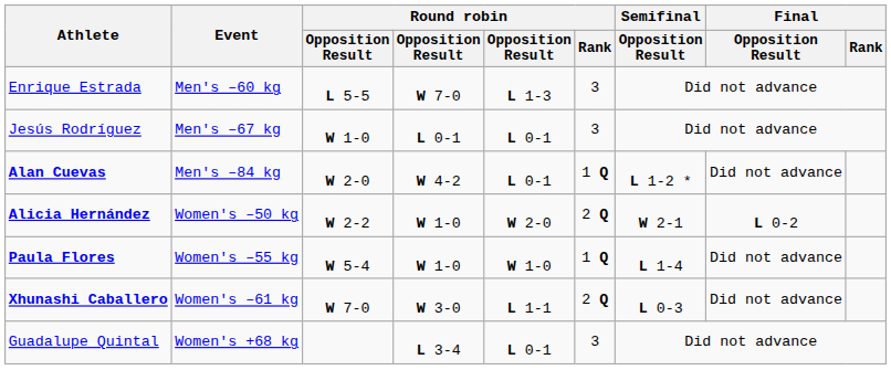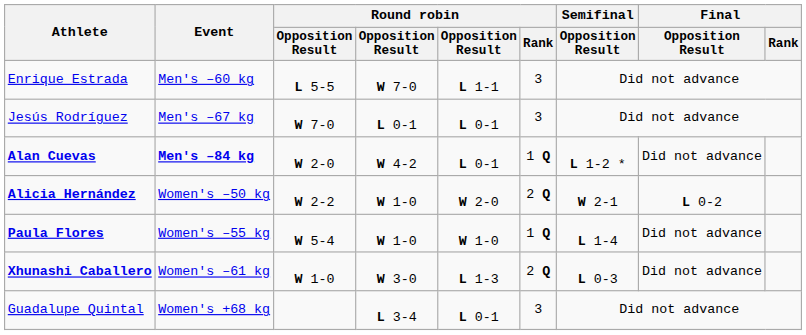Enrique Estrada | column 5: L 1-3 -> L 1-1
Jesús Rodríguez | column 3: W 1-0 -> W 7-0
Alan Cuevas | Event: normal -> bold
Xhunashi Caballero | column 3: W 7-0 -> W 1-0
Xhunashi Caballero | column 5: L 1-1 -> L 1-3
